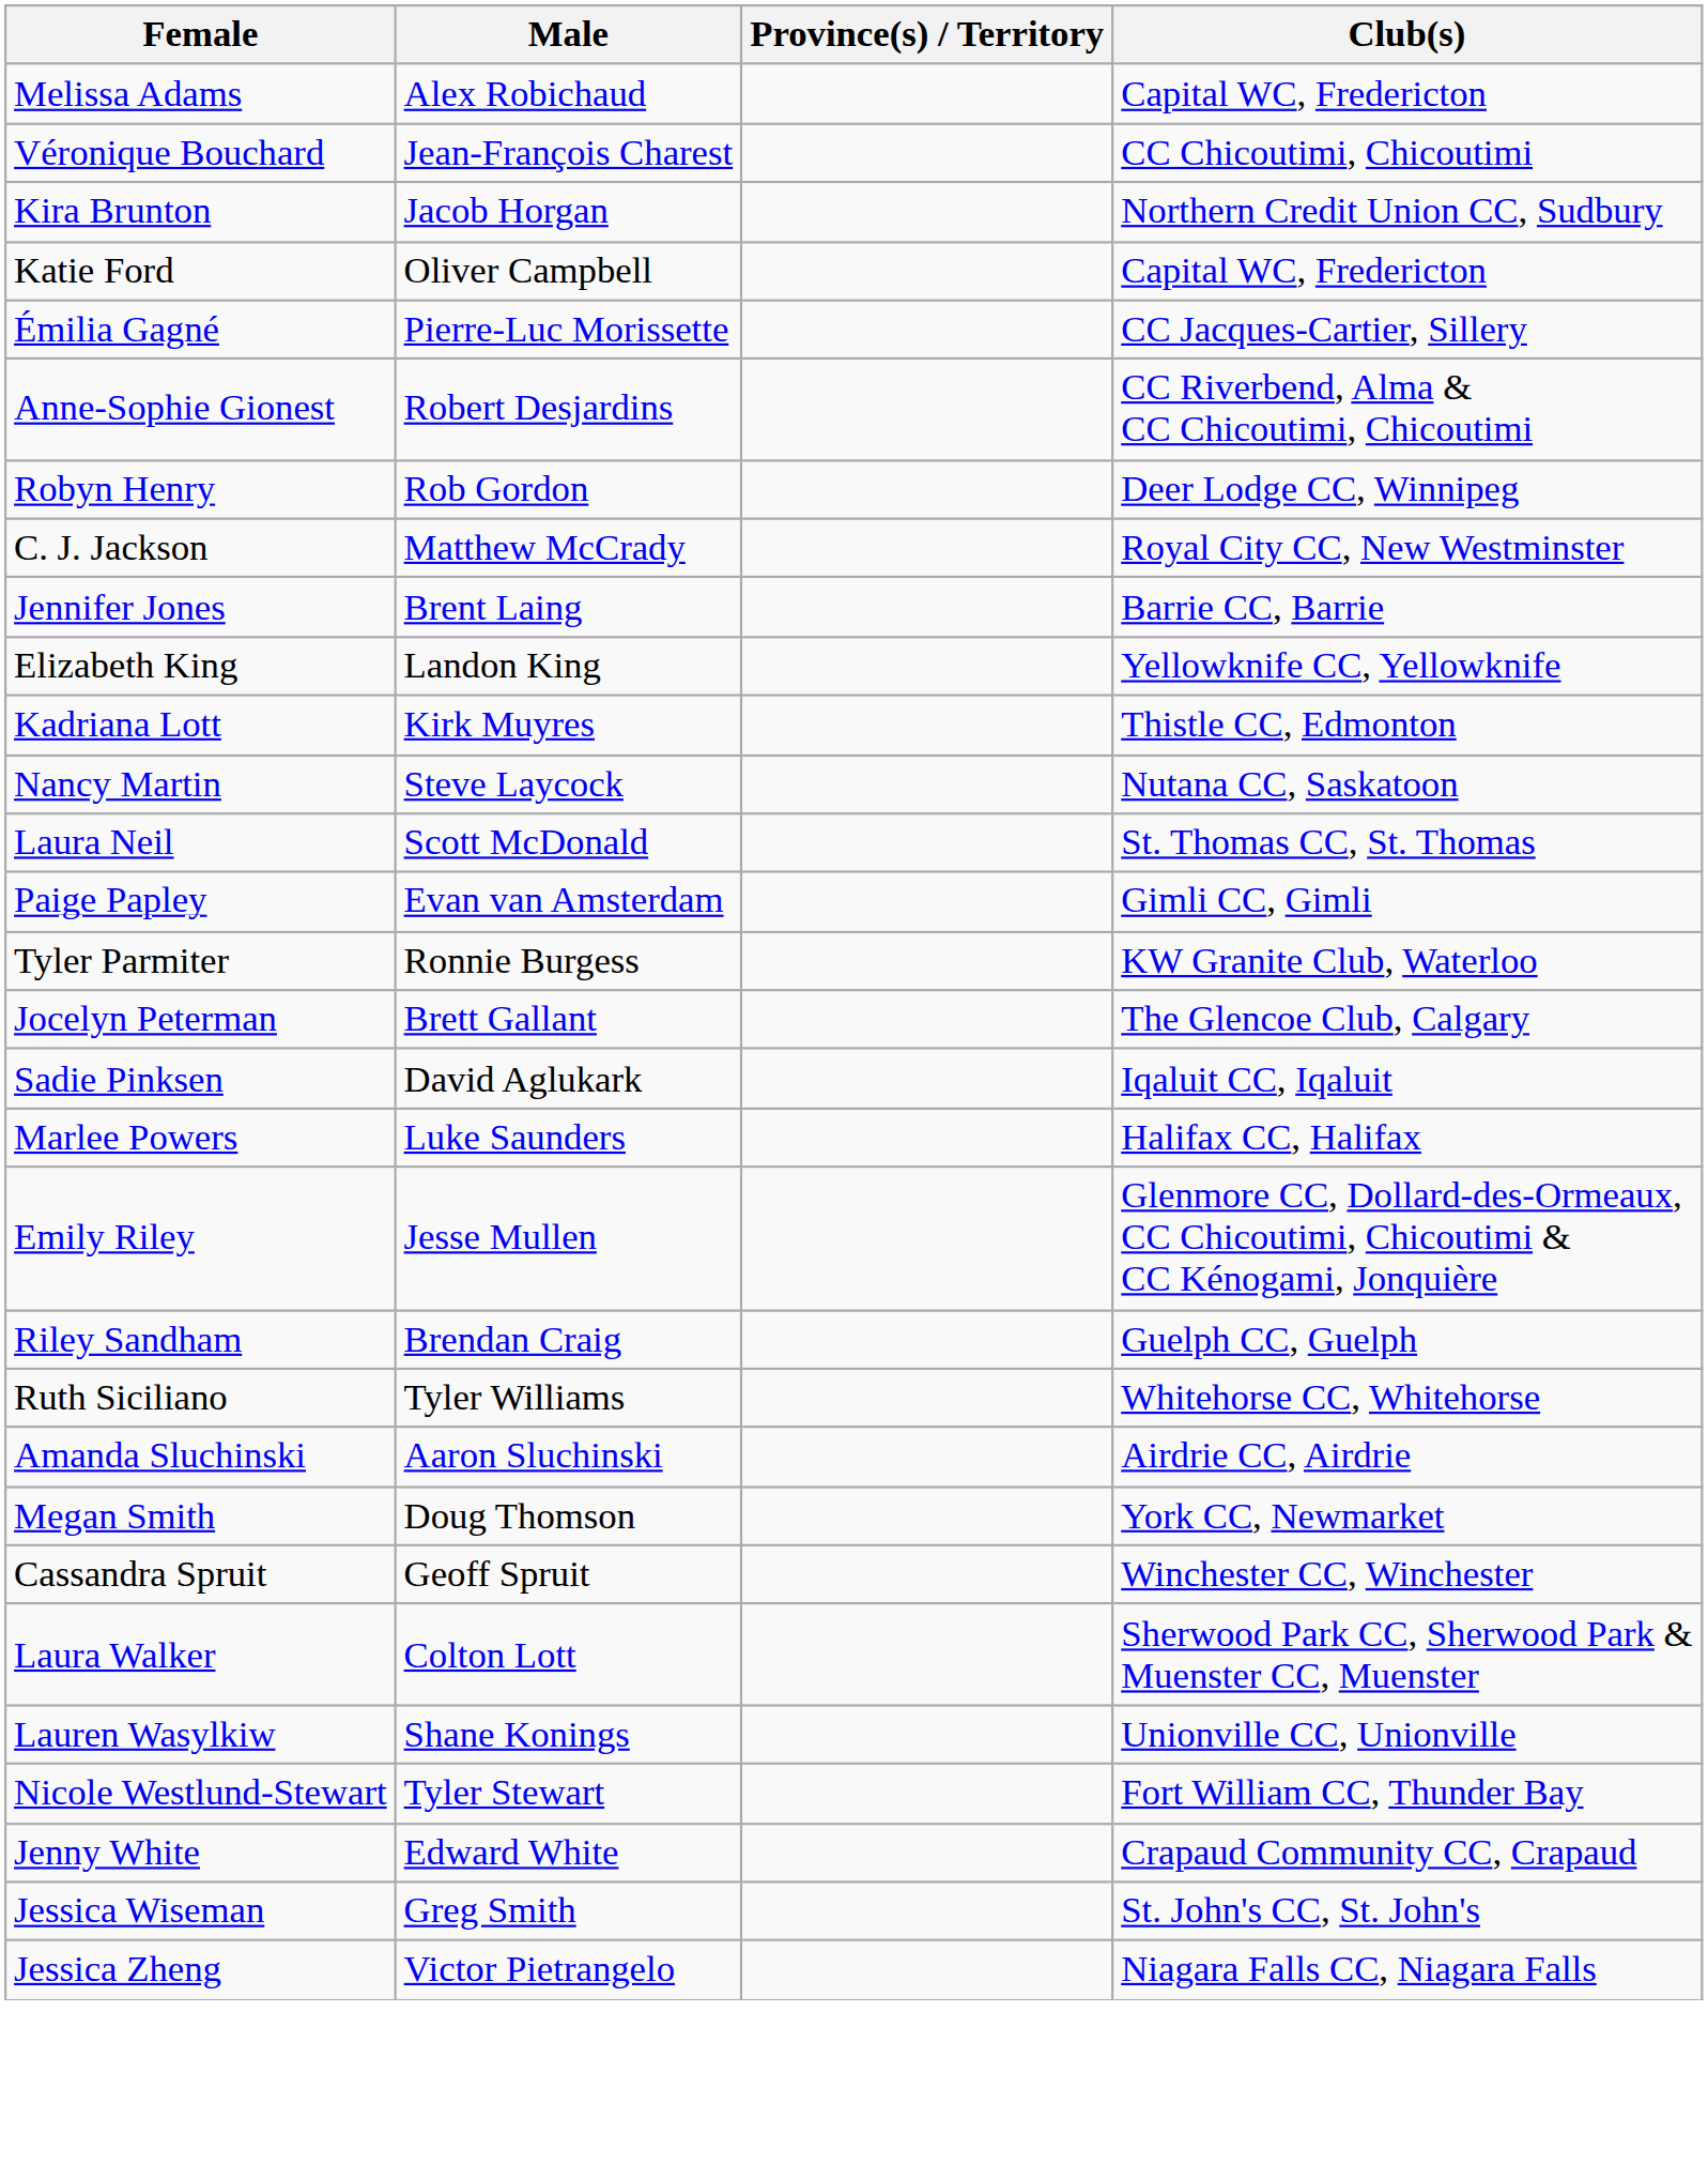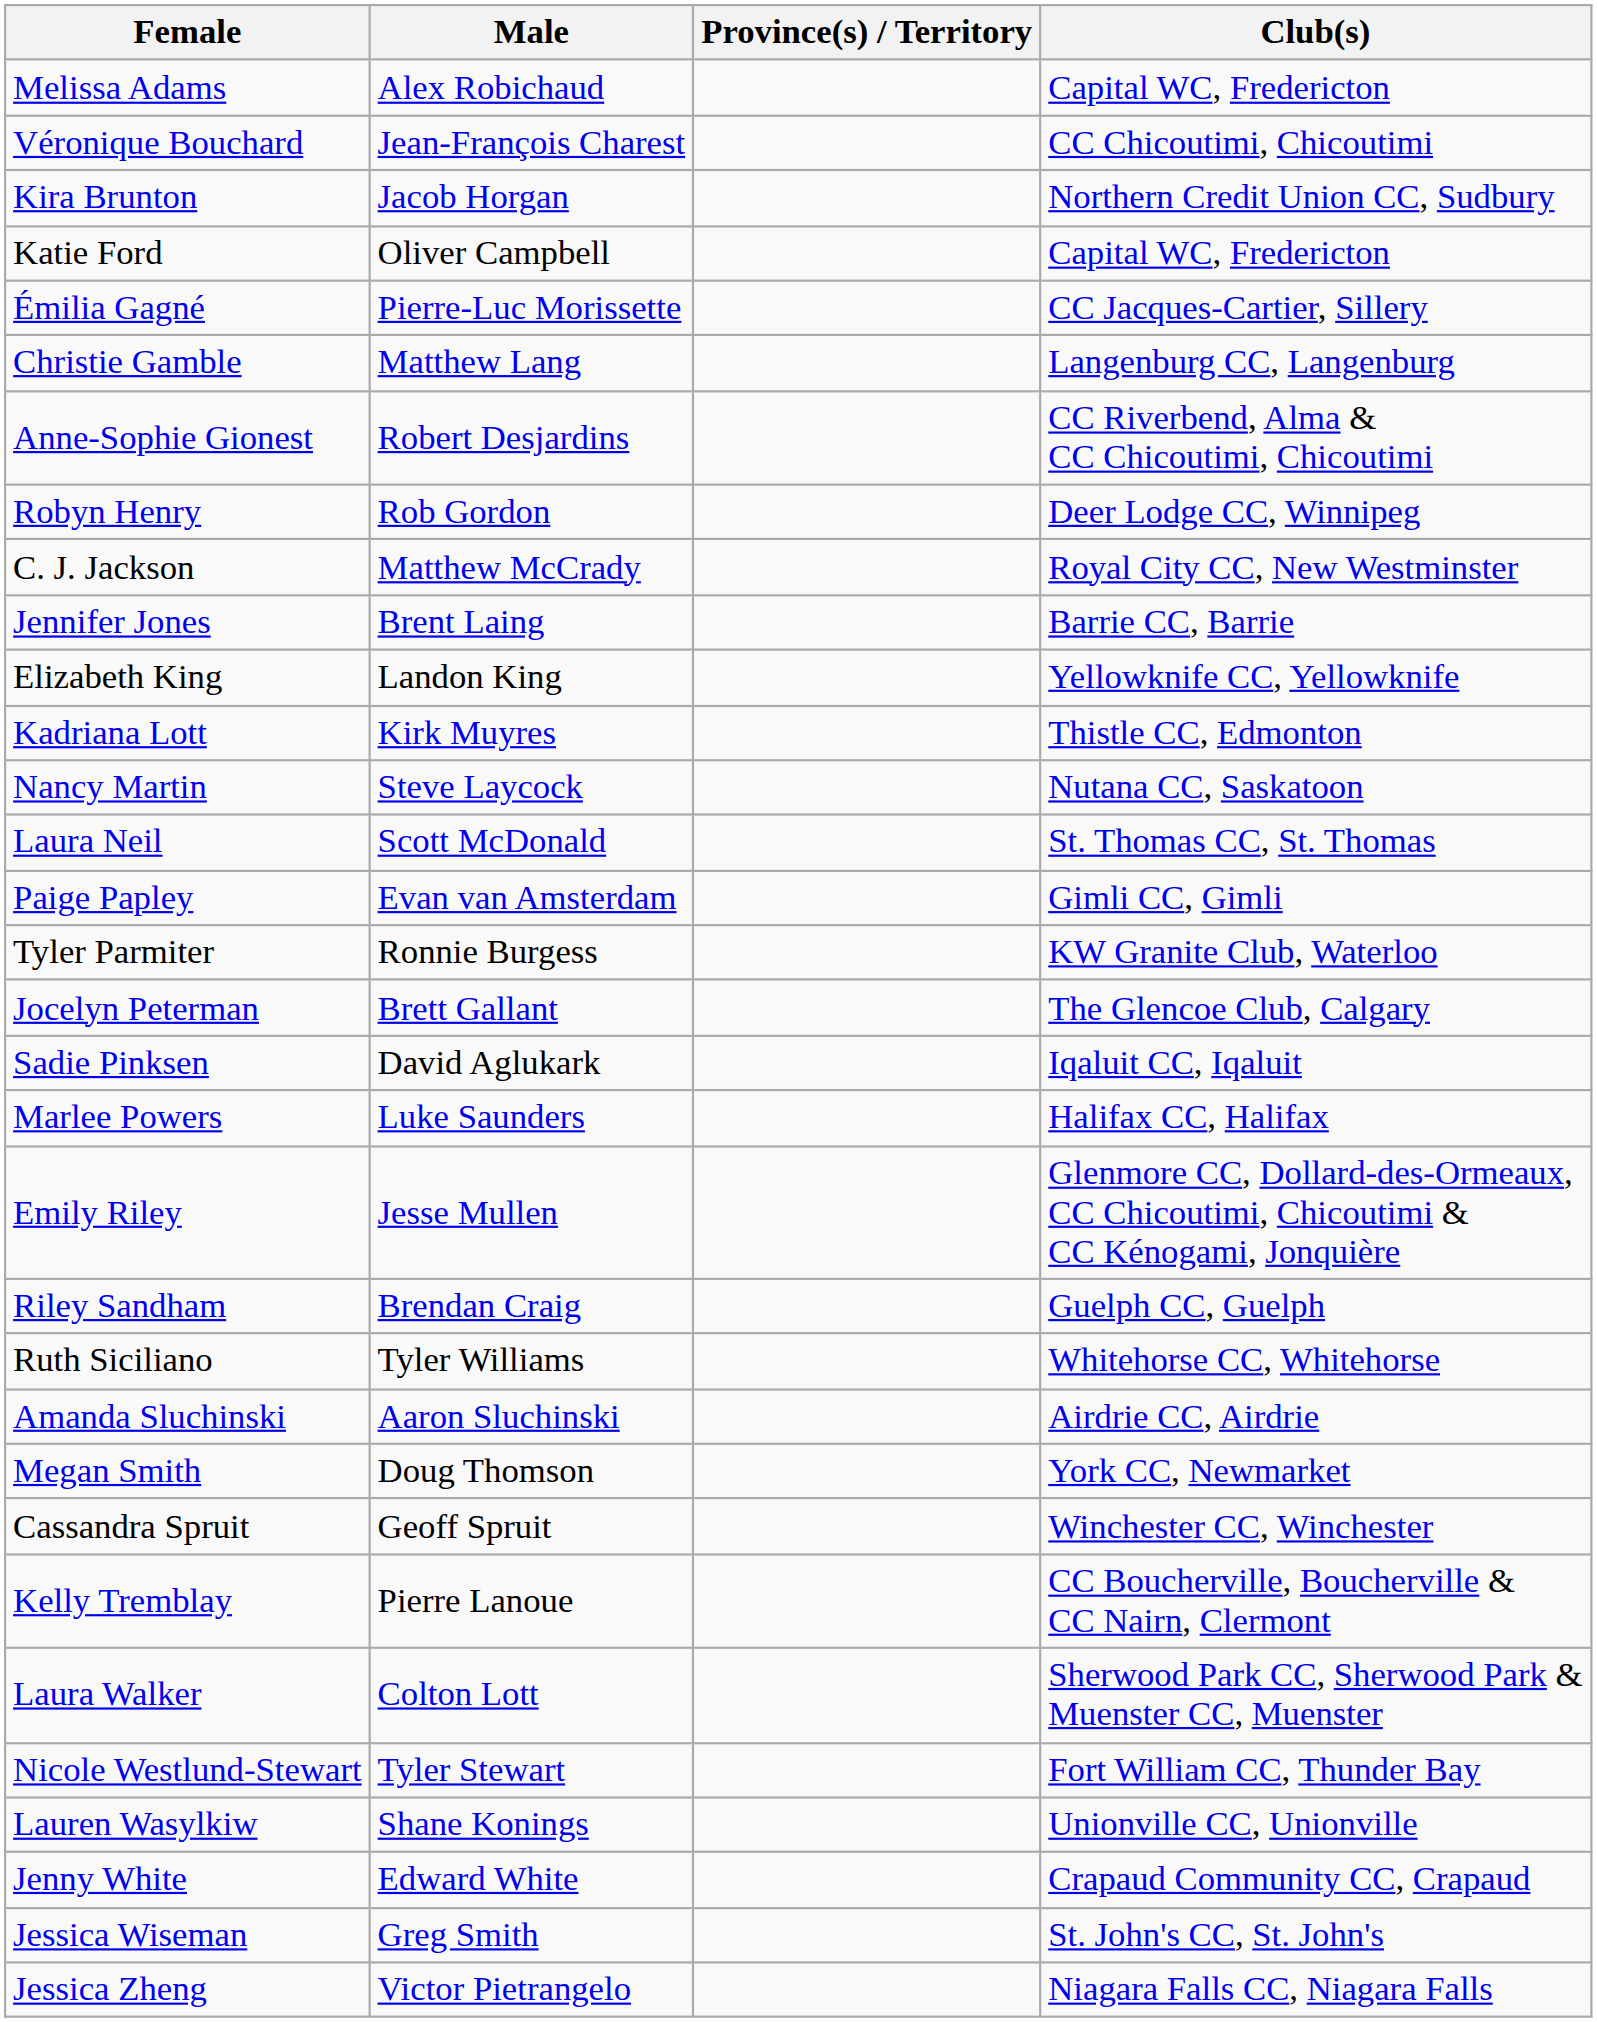+ row: Christie Gamble | Matthew Lang | Langenburg CC, Langenburg
+ row: Kelly Tremblay | Pierre Lanoue | CC Boucherville, Boucherville & CC Nairn, Clermont
rows swapped: Lauren Wasylkiw <-> Nicole Westlund-Stewart
